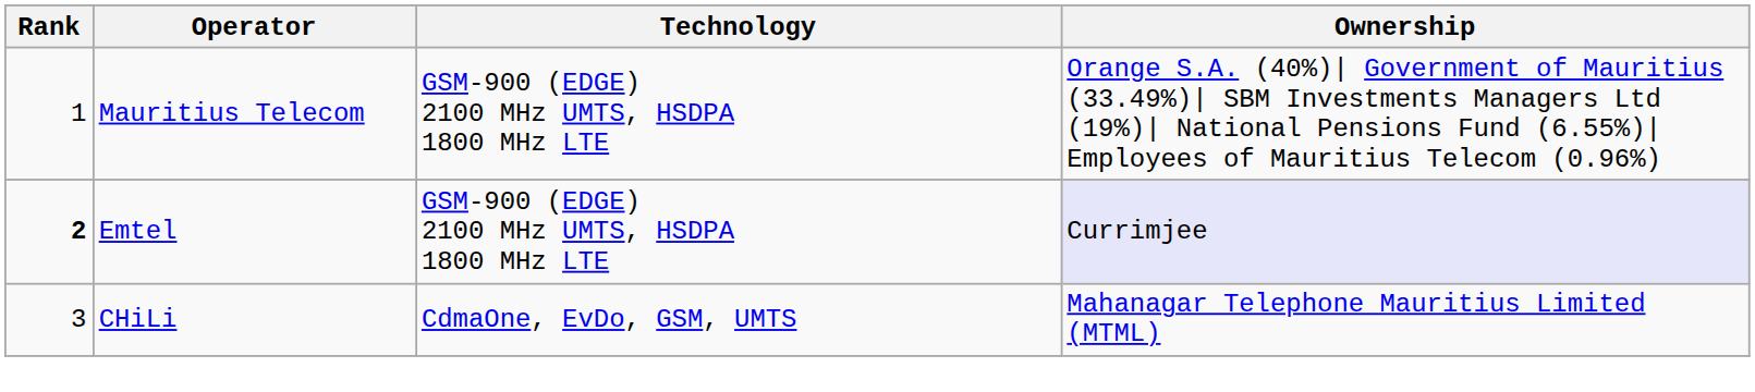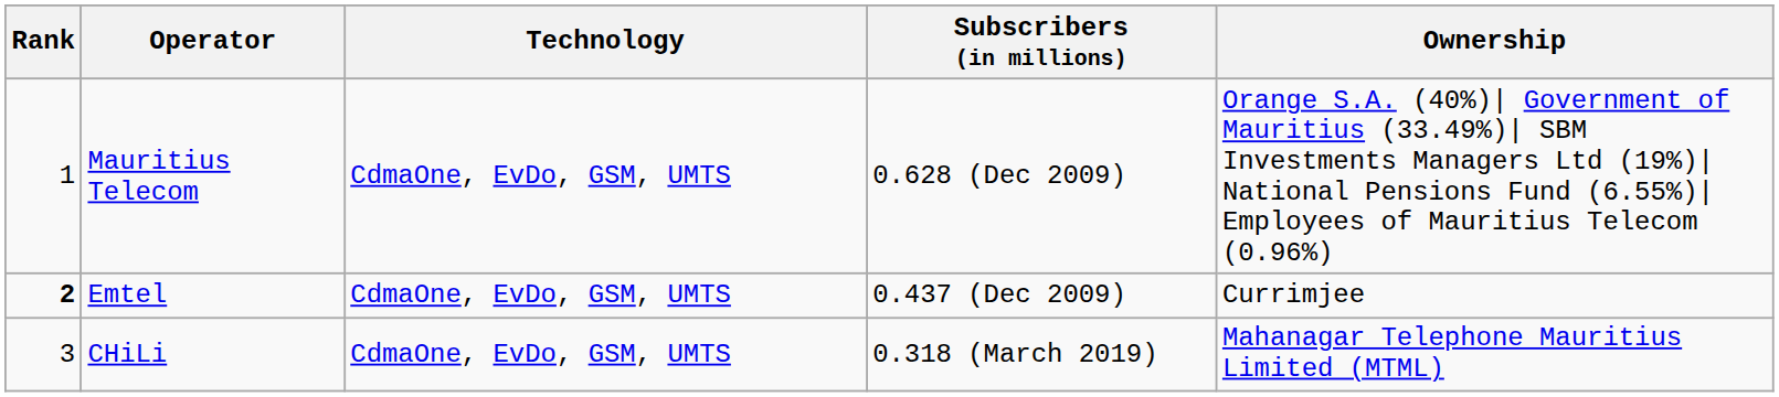+ column: Subscribers (in millions) | 0.628 (Dec 2009) | 0.437 (Dec 2009) | 0.318 (March 2019)
Mauritius Telecom | Technology: GSM-900 (EDGE) 2100 MHz UMTS, HSDPA 1800 MHz LTE -> CdmaOne, EvDo, GSM, UMTS
Emtel | Technology: GSM-900 (EDGE) 2100 MHz UMTS, HSDPA 1800 MHz LTE -> CdmaOne, EvDo, GSM, UMTS
Emtel | Ownership: lavender background -> no background
